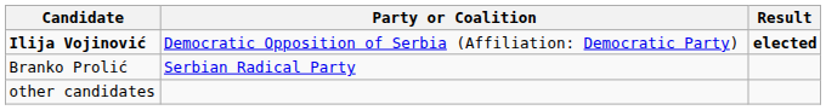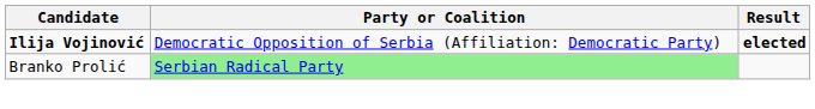Branko Prolić | Party or Coalition: no background -> lightgreen background
- row: other candidates
